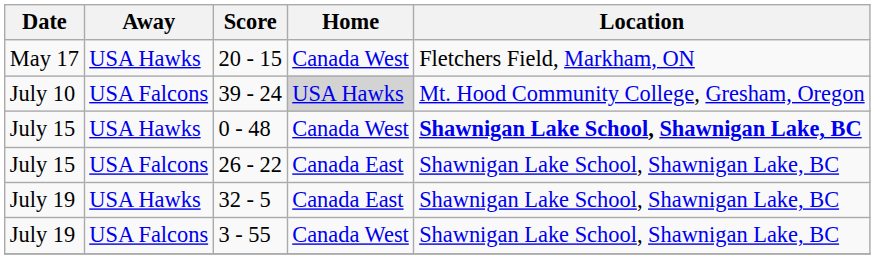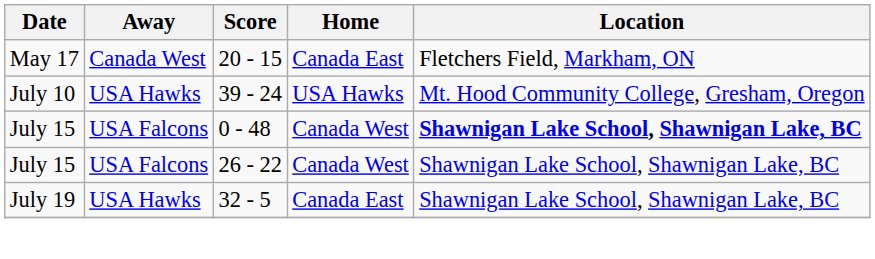20 - 15 | Away: USA Hawks -> Canada West
20 - 15 | Home: Canada West -> Canada East
39 - 24 | Away: USA Falcons -> USA Hawks
39 - 24 | Home: lightgrey background -> no background
0 - 48 | Away: USA Hawks -> USA Falcons
26 - 22 | Home: Canada East -> Canada West
- row: July 19 | USA Falcons | 3 - 55 | Canada West | Shawnigan Lake School, Shawnigan Lake, BC
